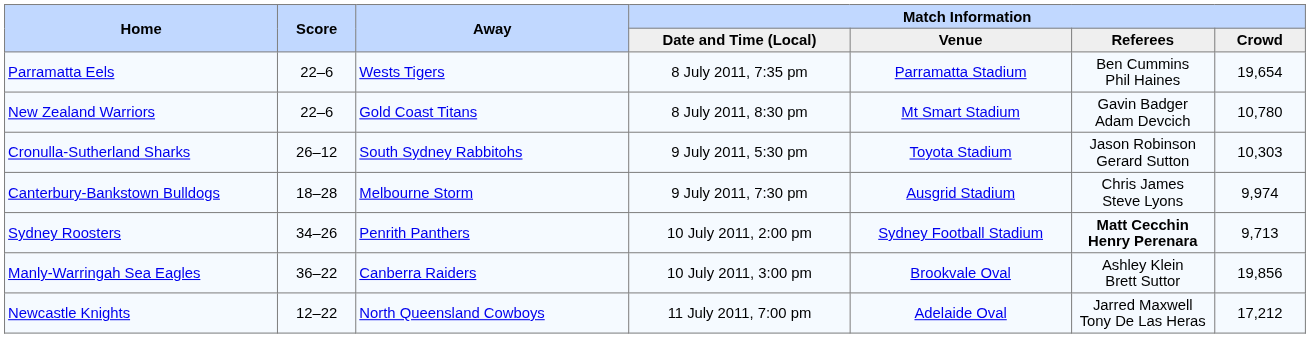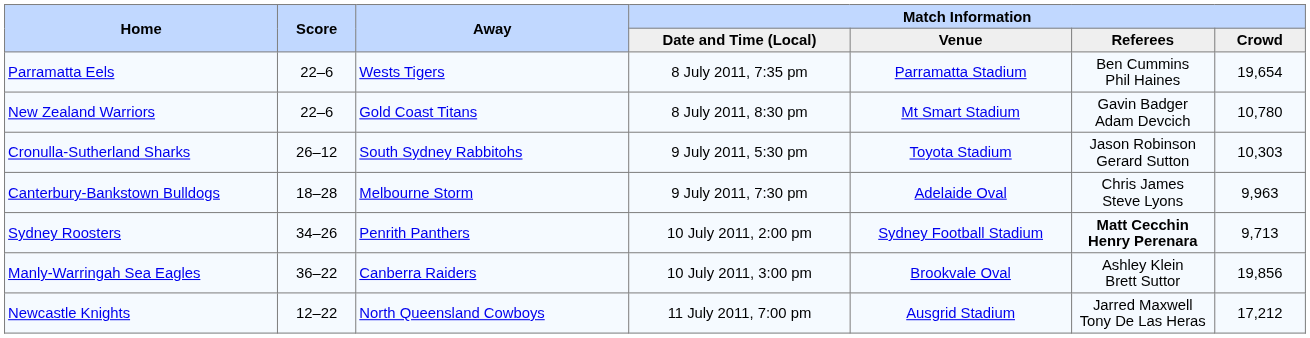Canterbury-Bankstown Bulldogs | Match Information / Venue: Ausgrid Stadium -> Adelaide Oval
Canterbury-Bankstown Bulldogs | Match Information / Crowd: 9,974 -> 9,963
Newcastle Knights | Match Information / Venue: Adelaide Oval -> Ausgrid Stadium
